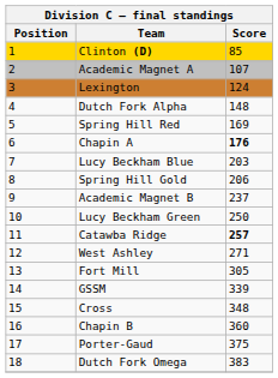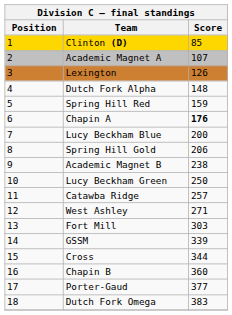Lexington | Score: 124 -> 126
Spring Hill Red | Score: 169 -> 159
Lucy Beckham Blue | Score: 203 -> 200
Academic Magnet B | Score: 237 -> 238
Catawba Ridge | Score: bold -> normal
Fort Mill | Score: 305 -> 303
Cross | Score: 348 -> 344
Porter-Gaud | Score: 375 -> 377
